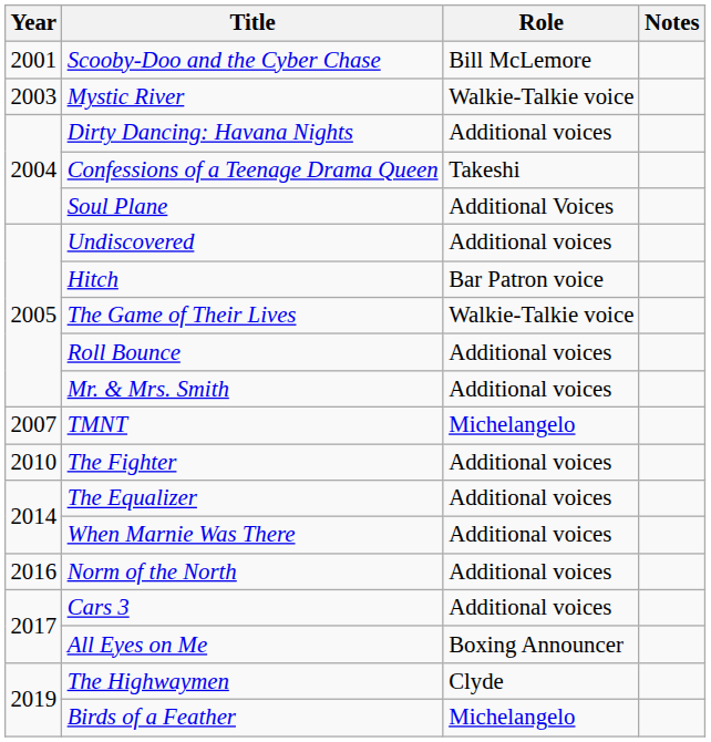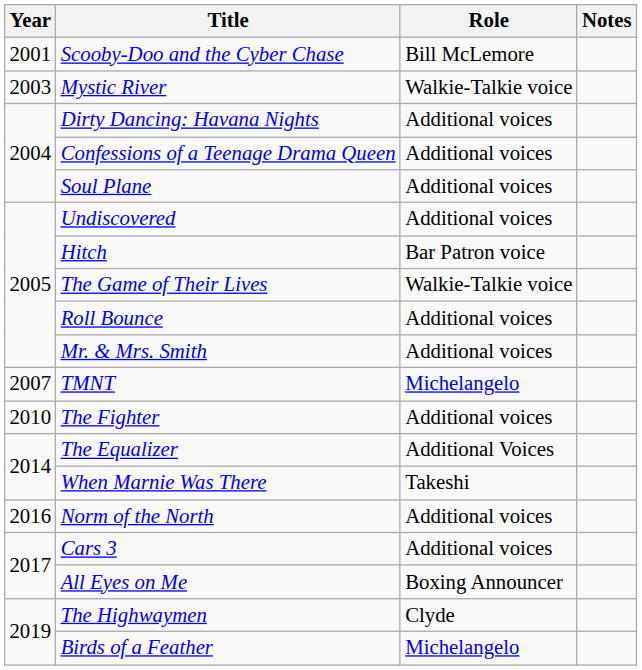Confessions of a Teenage Drama Queen | Role: Takeshi -> Additional voices
Soul Plane | Role: Additional Voices -> Additional voices
The Equalizer | Role: Additional voices -> Additional Voices
When Marnie Was There | Role: Additional voices -> Takeshi
